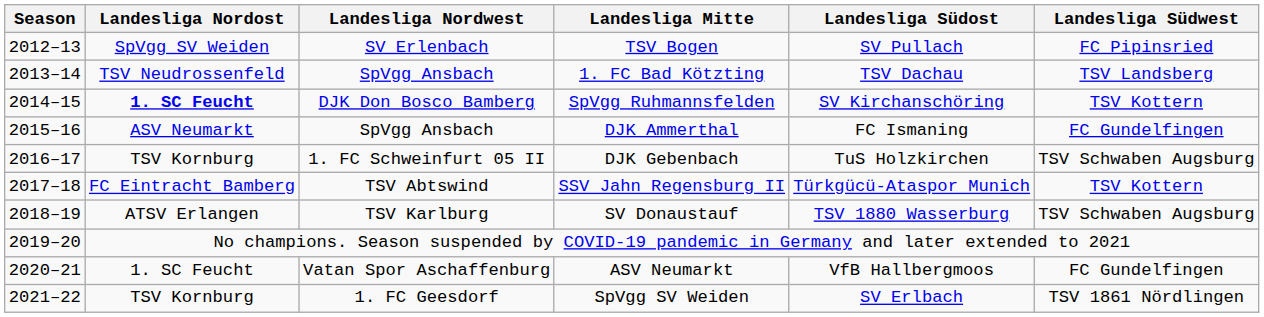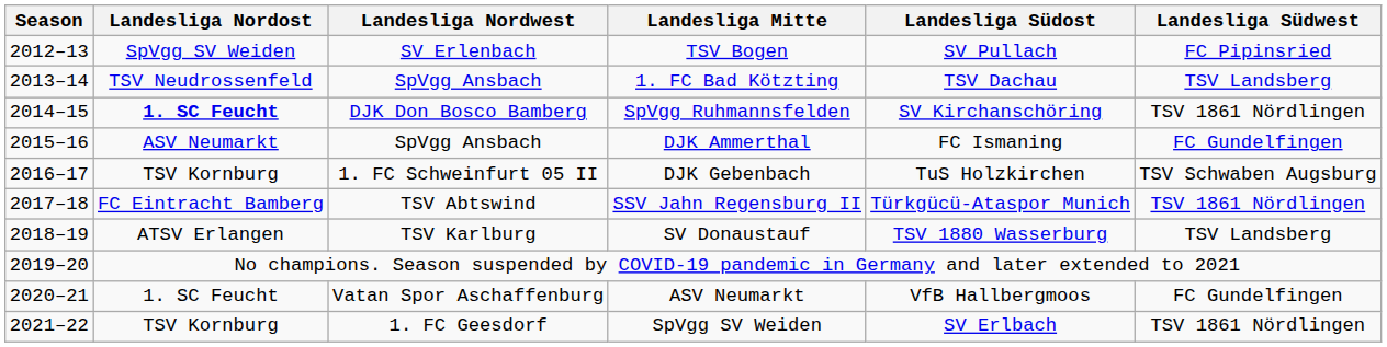SpVgg Ruhmannsfelden | Landesliga Südwest: TSV Kottern -> TSV 1861 Nördlingen
SSV Jahn Regensburg II | Landesliga Südwest: TSV Kottern -> TSV 1861 Nördlingen
SV Donaustauf | Landesliga Südwest: TSV Schwaben Augsburg -> TSV Landsberg
